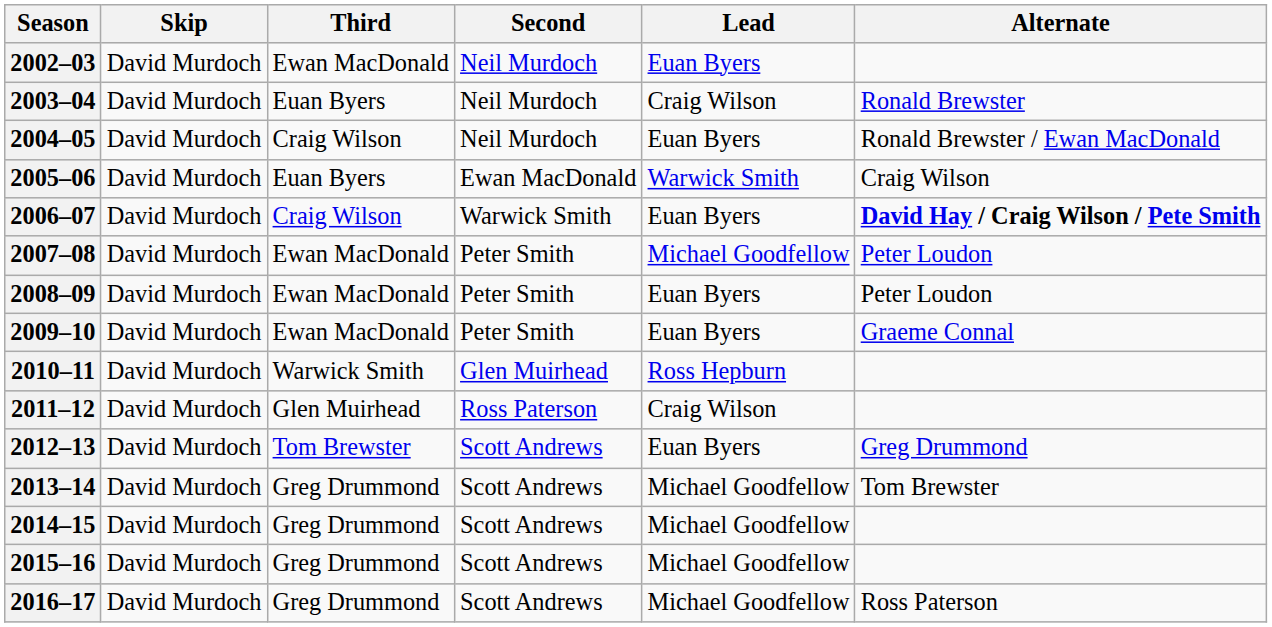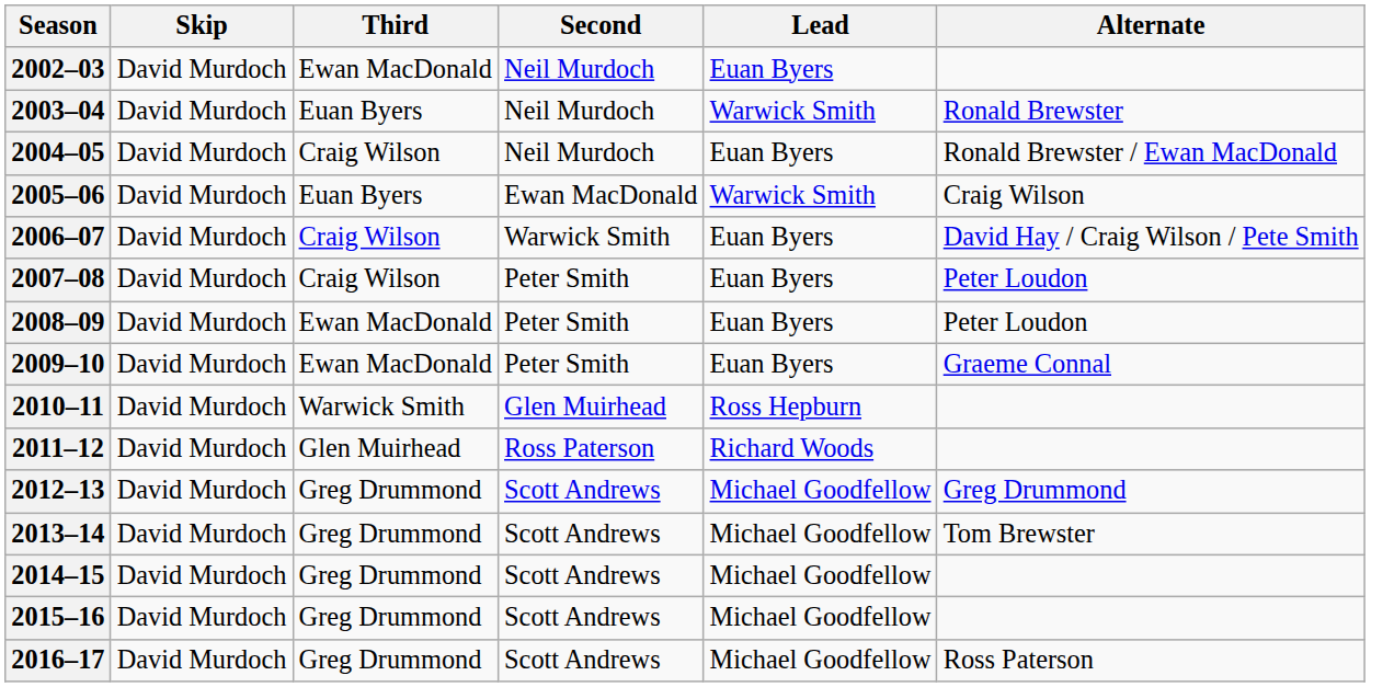2003–04 | Lead: Craig Wilson -> Warwick Smith
2006–07 | Alternate: bold -> normal
2007–08 | Third: Ewan MacDonald -> Craig Wilson
2007–08 | Lead: Michael Goodfellow -> Euan Byers
2011–12 | Lead: Craig Wilson -> Richard Woods
2012–13 | Third: Tom Brewster -> Greg Drummond
2012–13 | Lead: Euan Byers -> Michael Goodfellow
